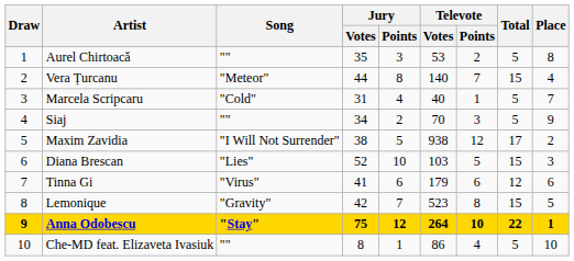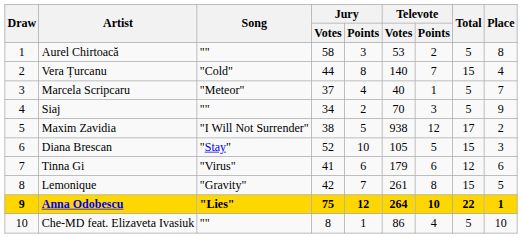Aurel Chirtoacă | Jury / Votes: 35 -> 58
Vera Țurcanu | Song: "Meteor" -> "Cold"
Marcela Scripcaru | Song: "Cold" -> "Meteor"
Marcela Scripcaru | Jury / Votes: 31 -> 37
Diana Brescan | Song: "Lies" -> "Stay"
Diana Brescan | Televote / Votes: 103 -> 105
Lemonique | Televote / Votes: 523 -> 261
Anna Odobescu | Song: "Stay" -> "Lies"
